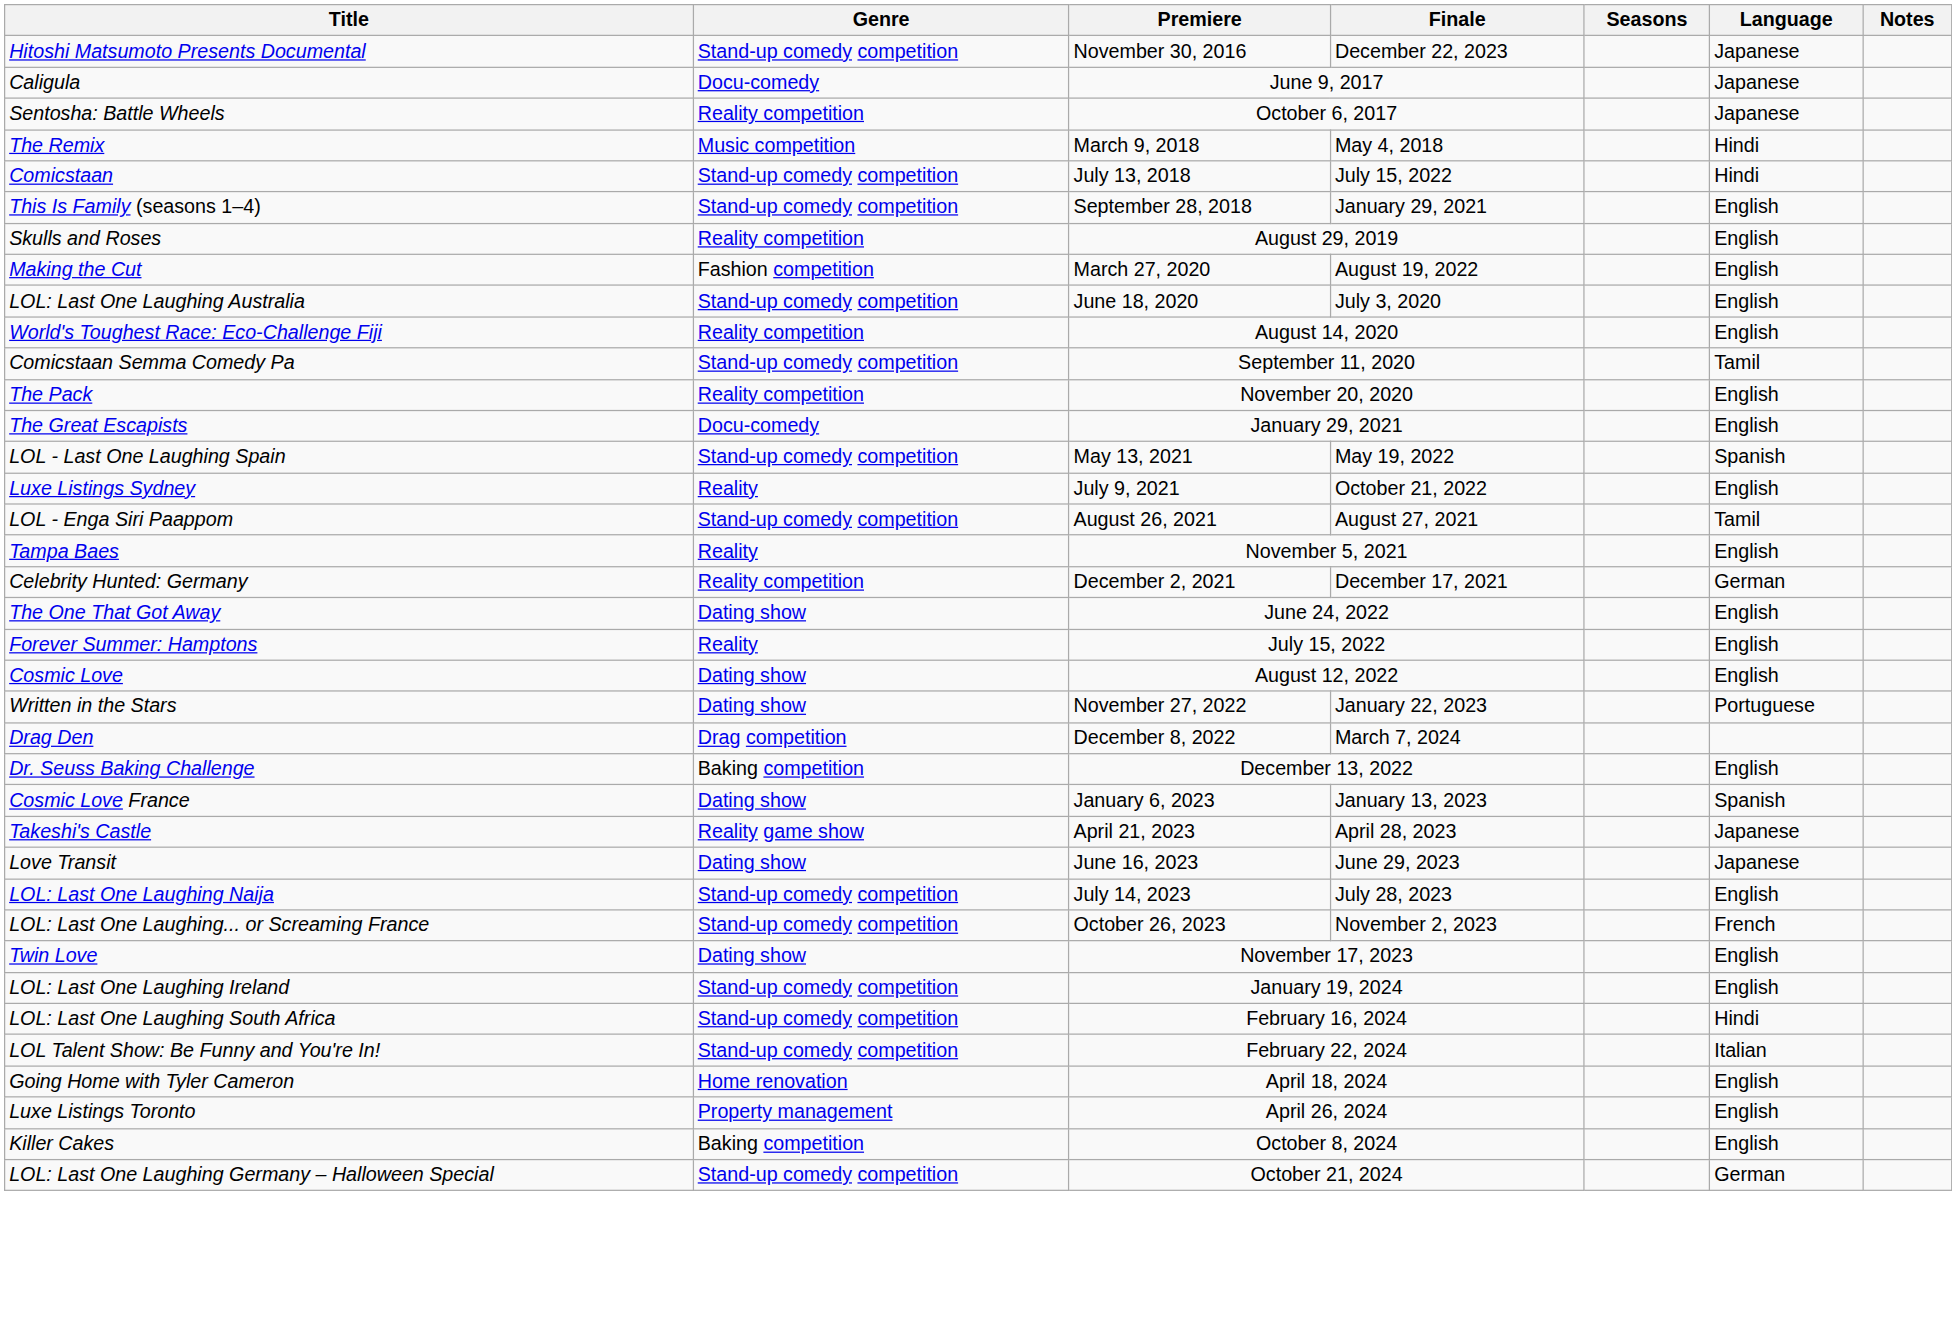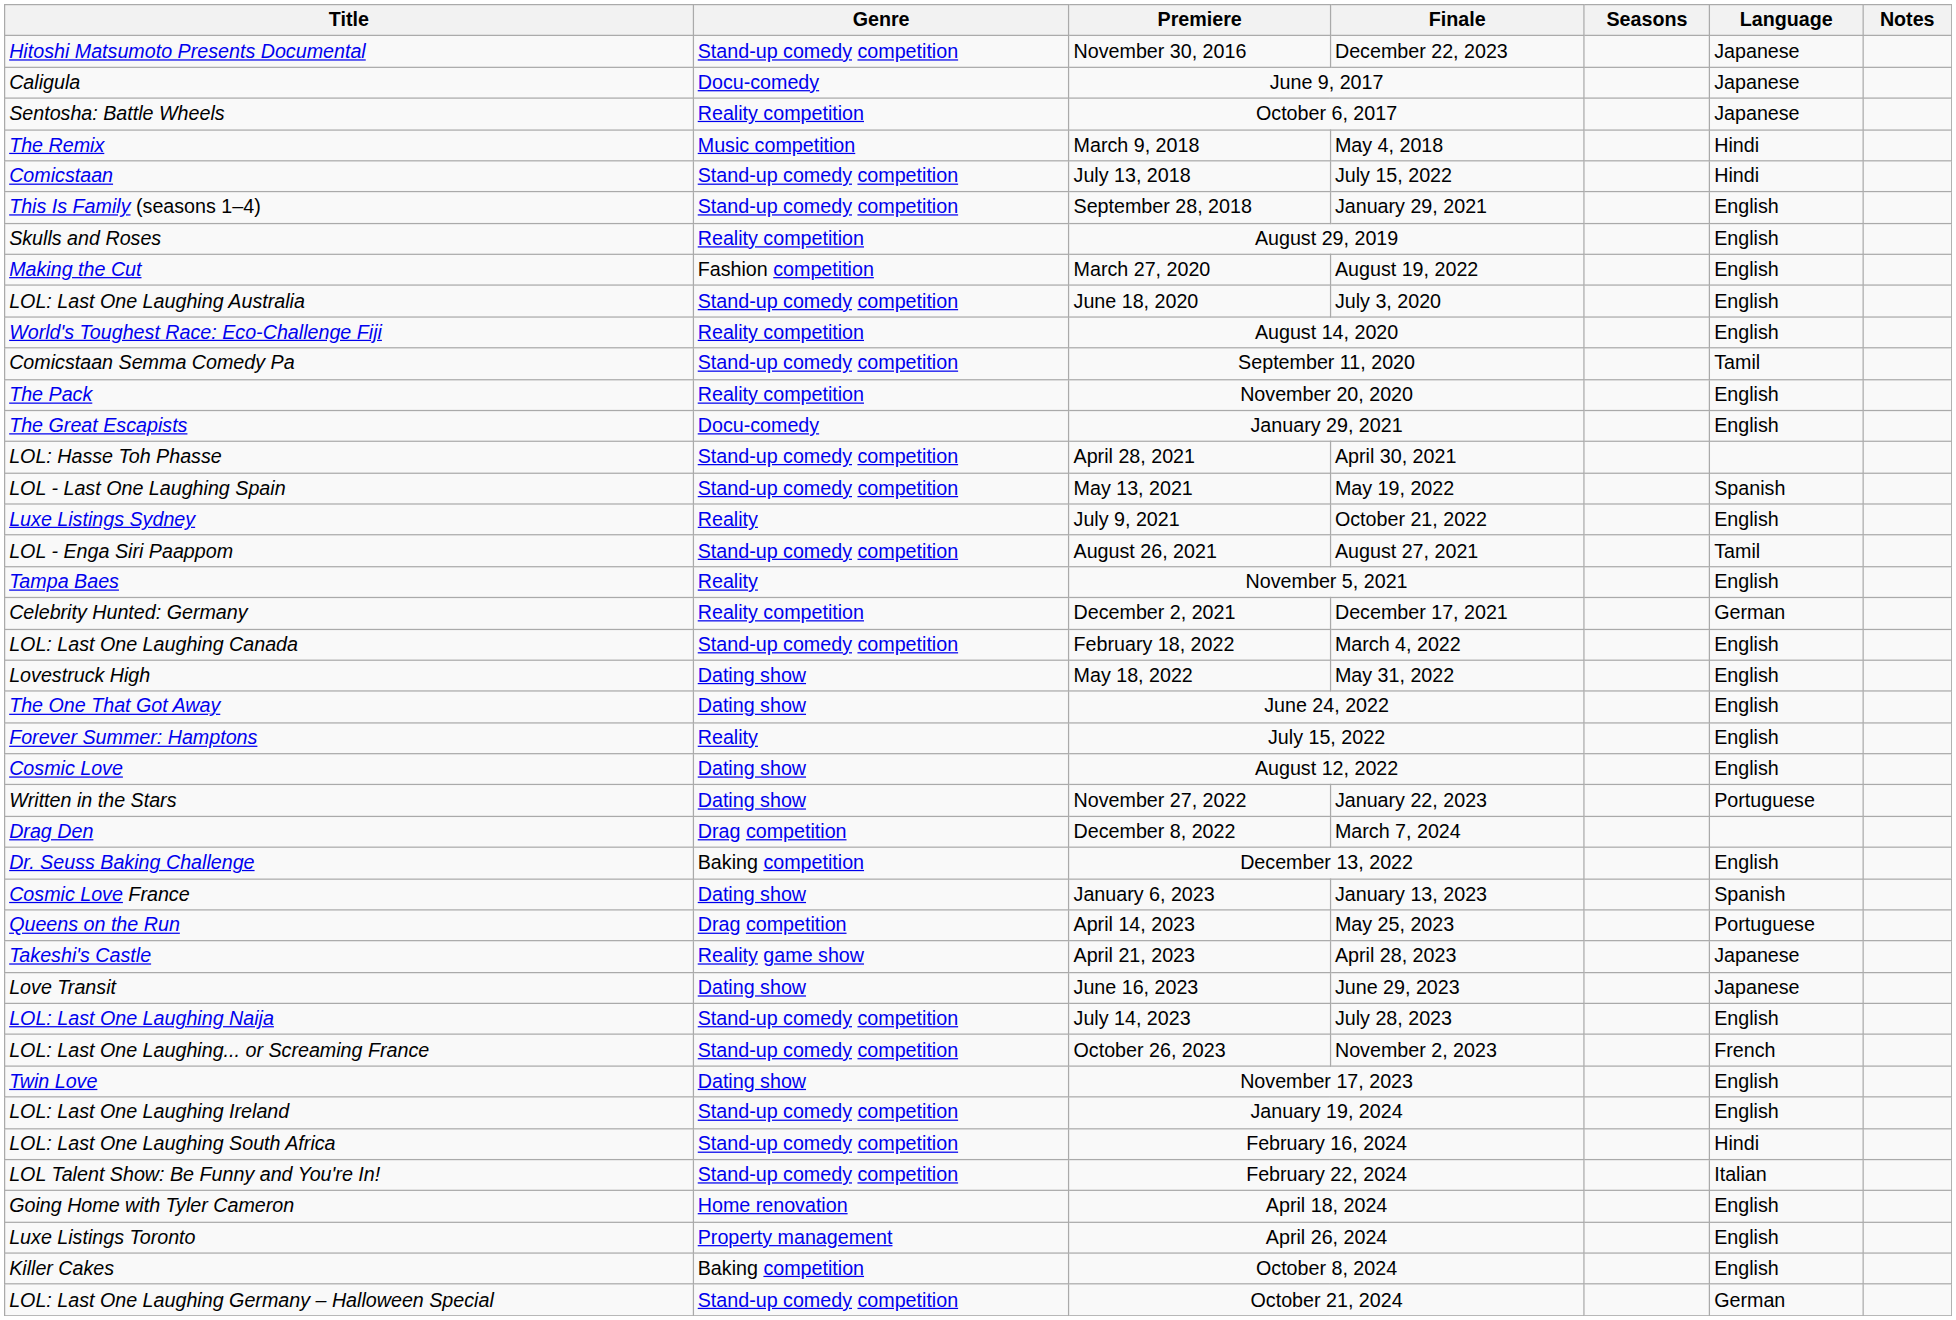+ row: LOL: Hasse Toh Phasse | Stand-up comedy competition | April 28, 2021 | April 30, 2021
+ row: LOL: Last One Laughing Canada | Stand-up comedy competition | February 18, 2022 | March 4, 2022 | English
+ row: Lovestruck High | Dating show | May 18, 2022 | May 31, 2022 | English
+ row: Queens on the Run | Drag competition | April 14, 2023 | May 25, 2023 | Portuguese
